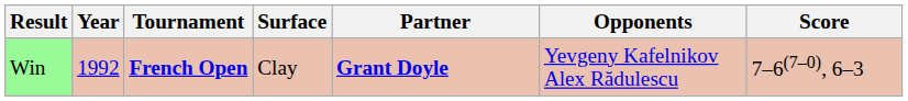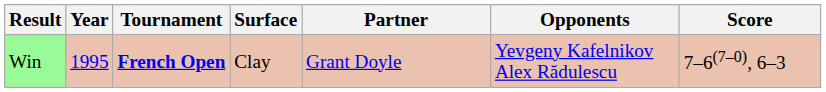Win | Year: 1992 -> 1995
Win | Partner: bold -> normal
